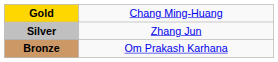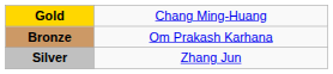rows swapped: Silver <-> Bronze
